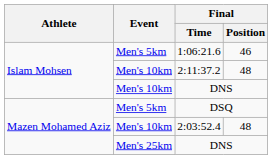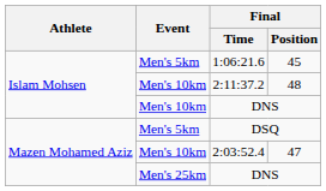1:06:21.6 | Final / Position: 46 -> 45
2:03:52.4 | Final / Position: 48 -> 47
